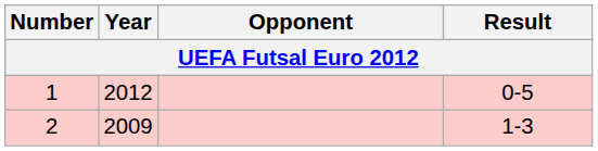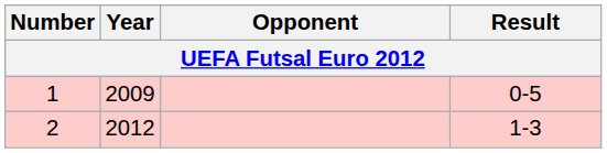1 | Year: 2012 -> 2009
2 | Year: 2009 -> 2012
